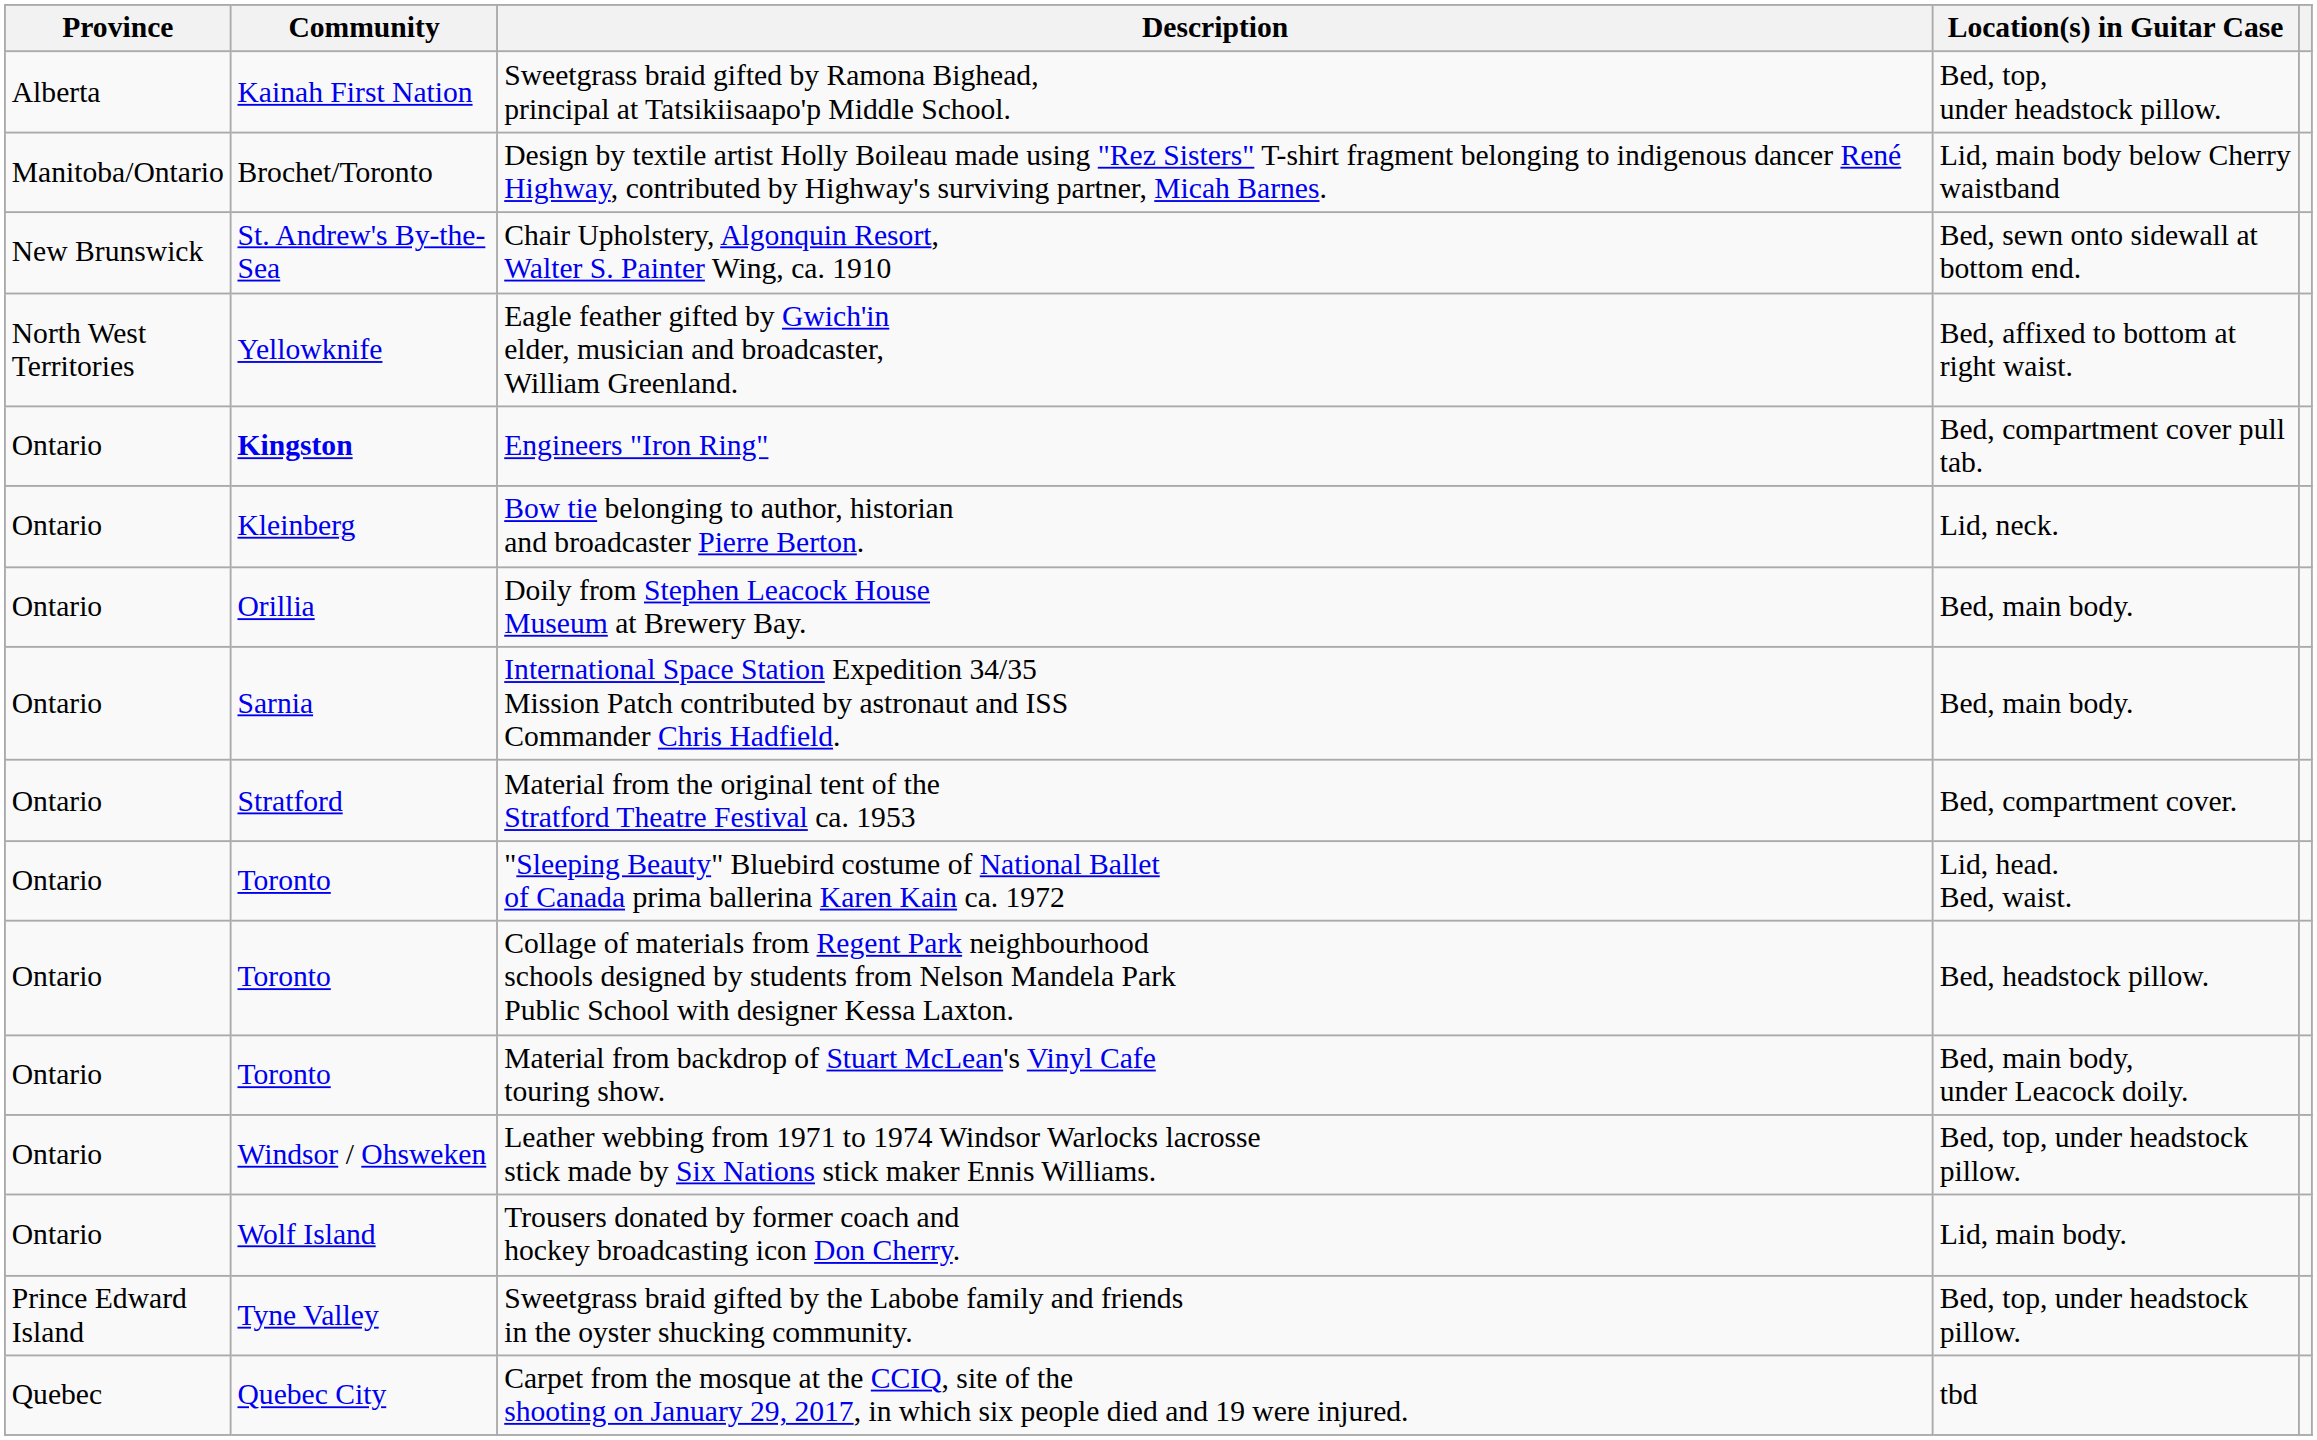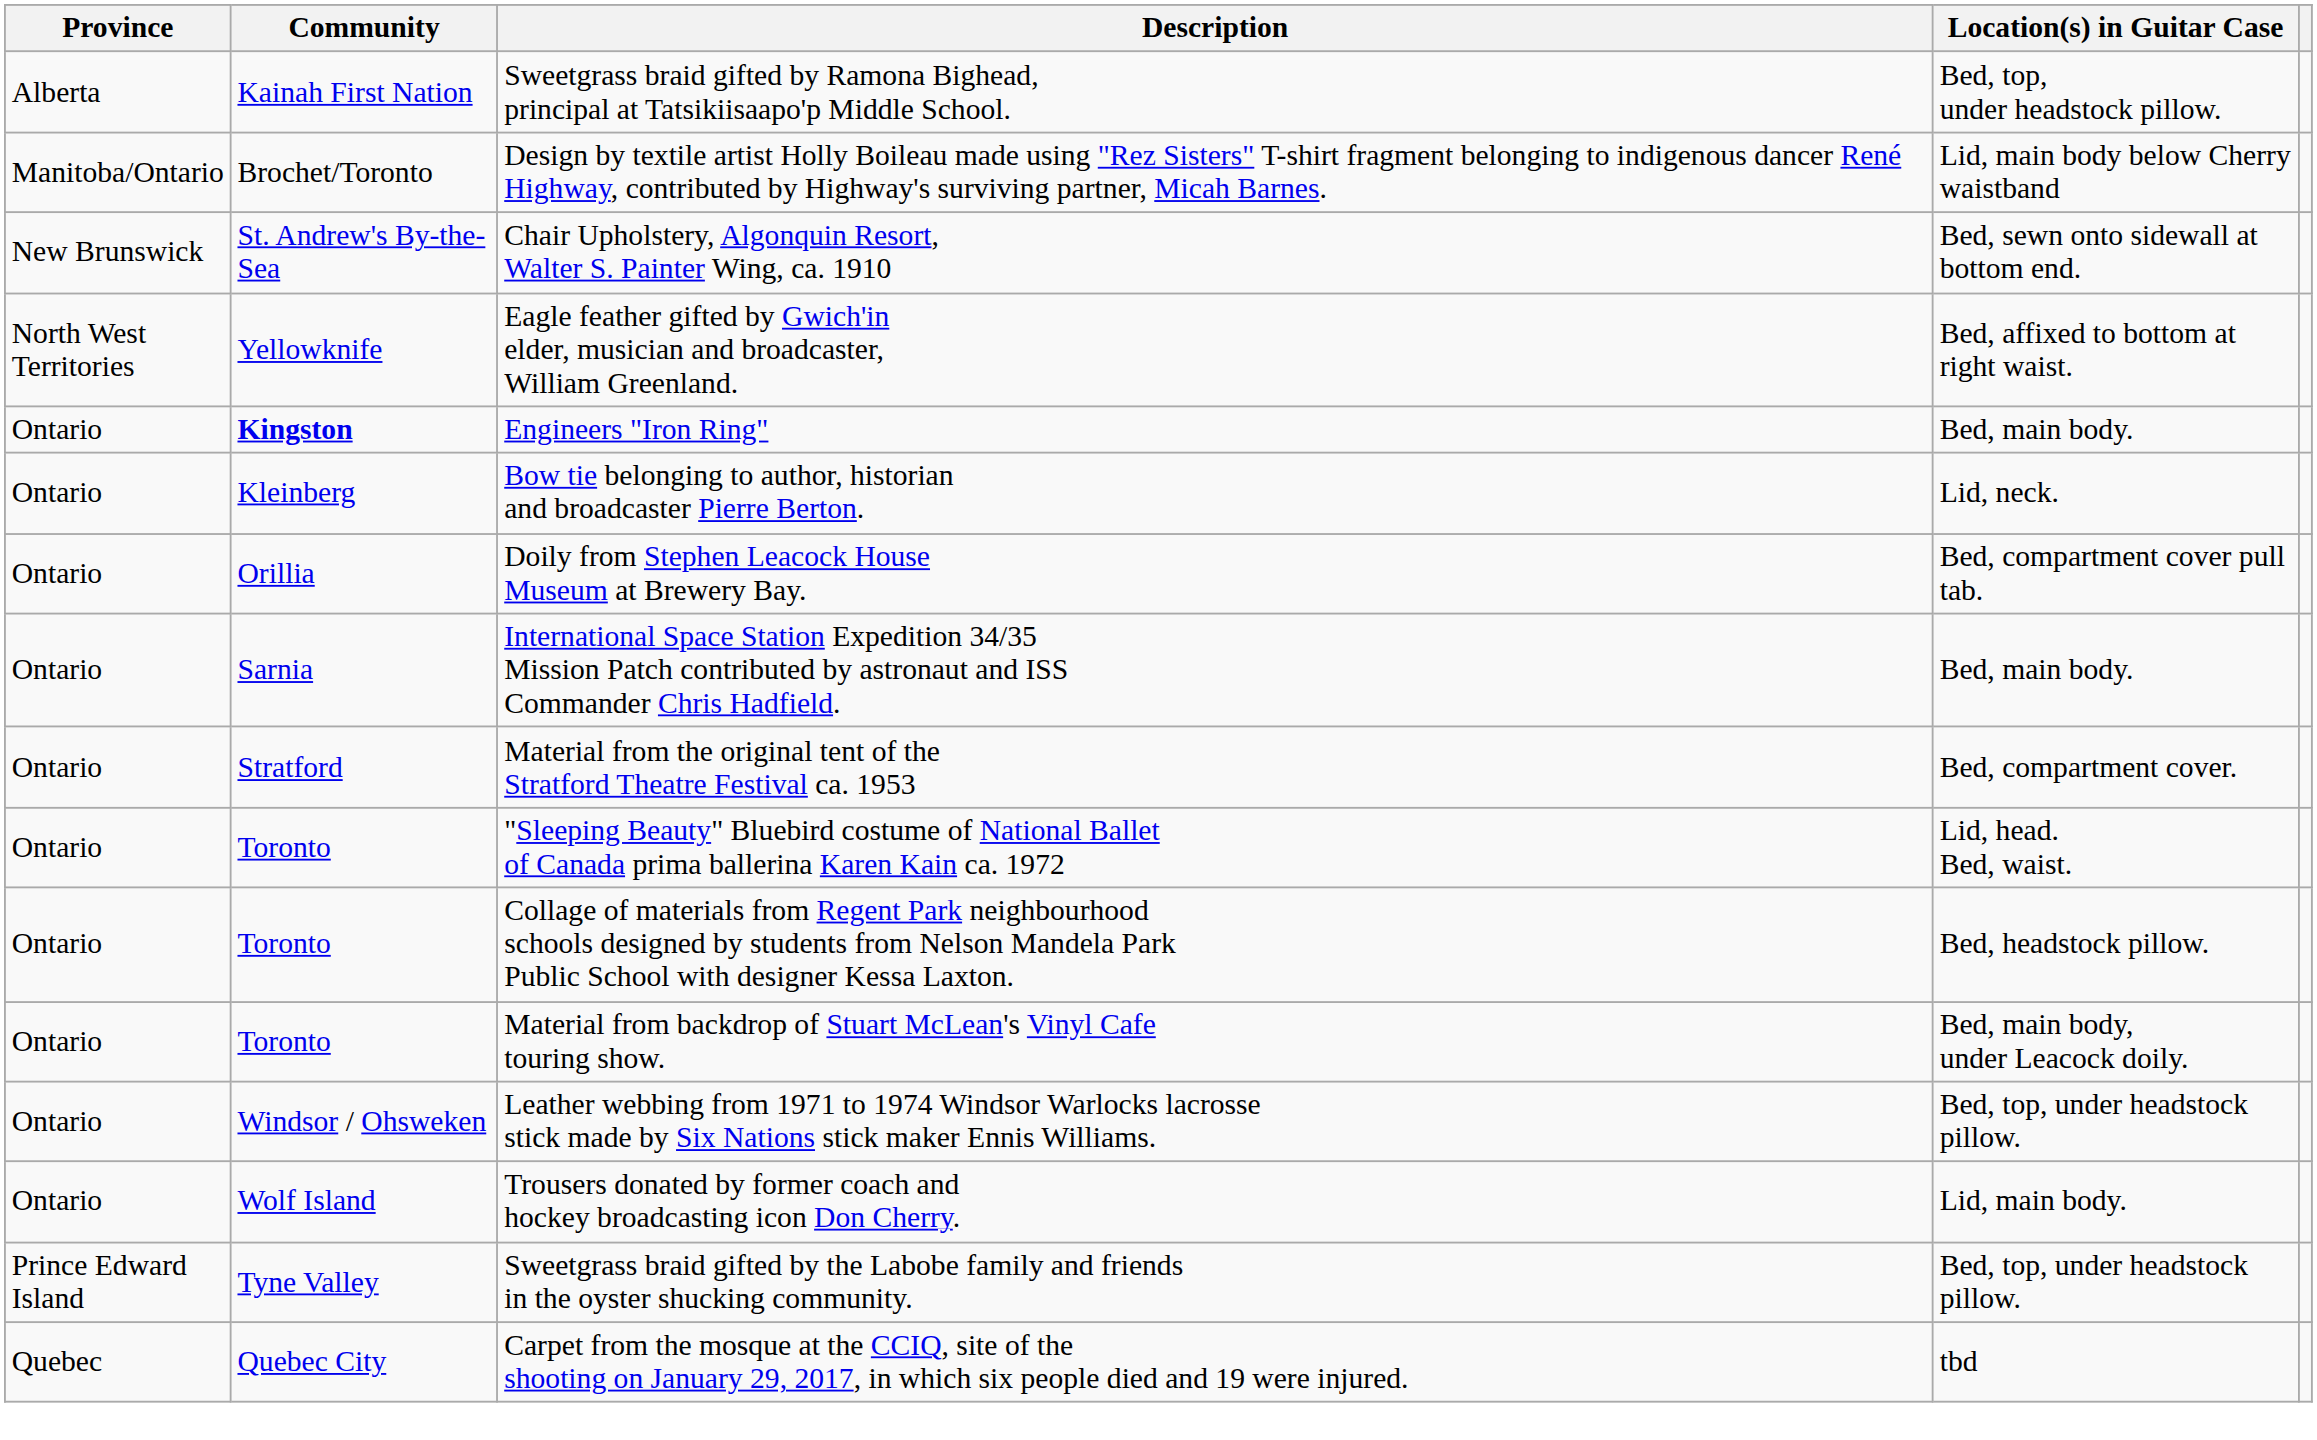Engineers "Iron Ring" | Location(s) in Guitar Case: Bed, compartment cover pull tab. -> Bed, main body.
Doily from Stephen Leacock House Museum at Brewery Bay. | Location(s) in Guitar Case: Bed, main body. -> Bed, compartment cover pull tab.
